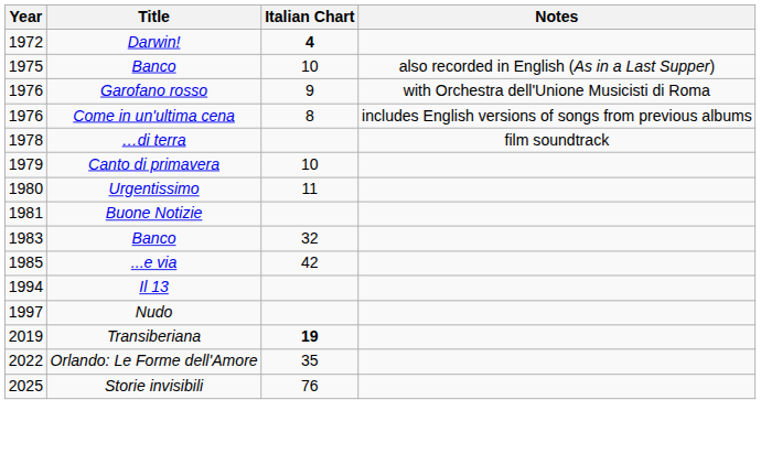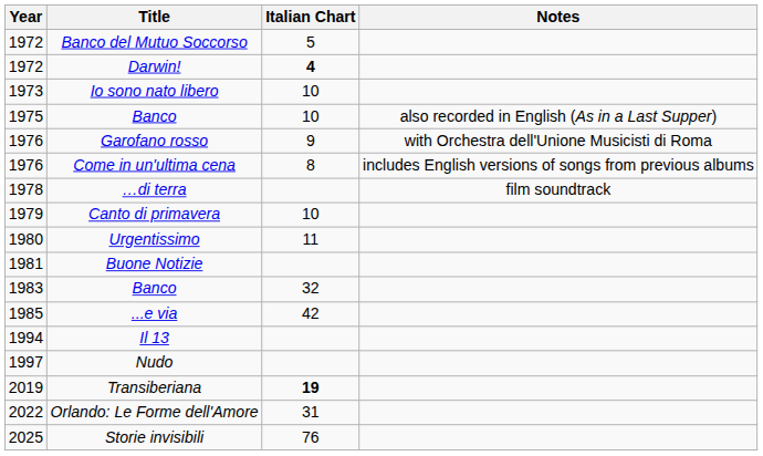+ row: 1972 | Banco del Mutuo Soccorso | 5
+ row: 1973 | Io sono nato libero | 10
Orlando: Le Forme dell'Amore | Italian Chart: 35 -> 31
